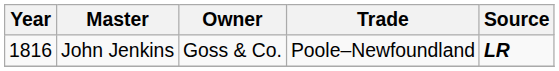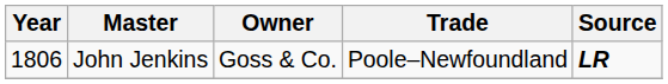John Jenkins | Year: 1816 -> 1806
